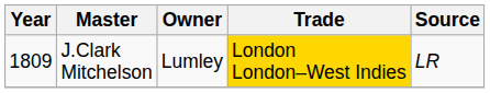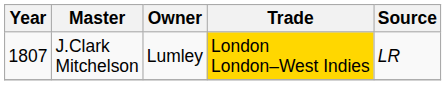J.Clark Mitchelson | Year: 1809 -> 1807
